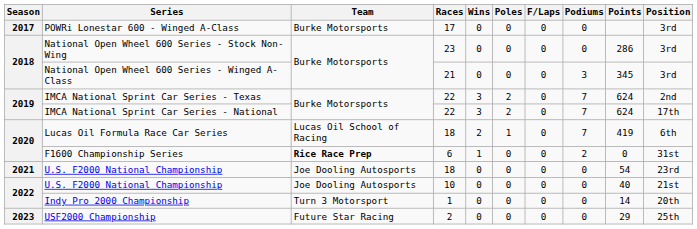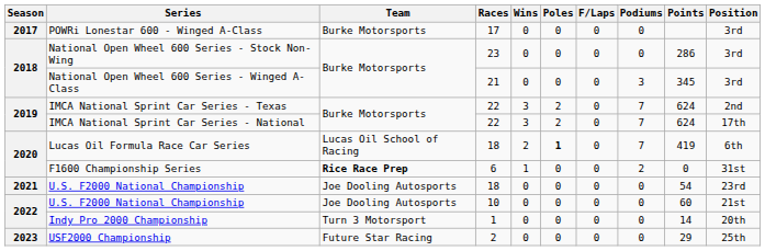Lucas Oil Formula Race Car Series | Poles: normal -> bold
U.S. F2000 National Championship / 10 | Points: 40 -> 60
